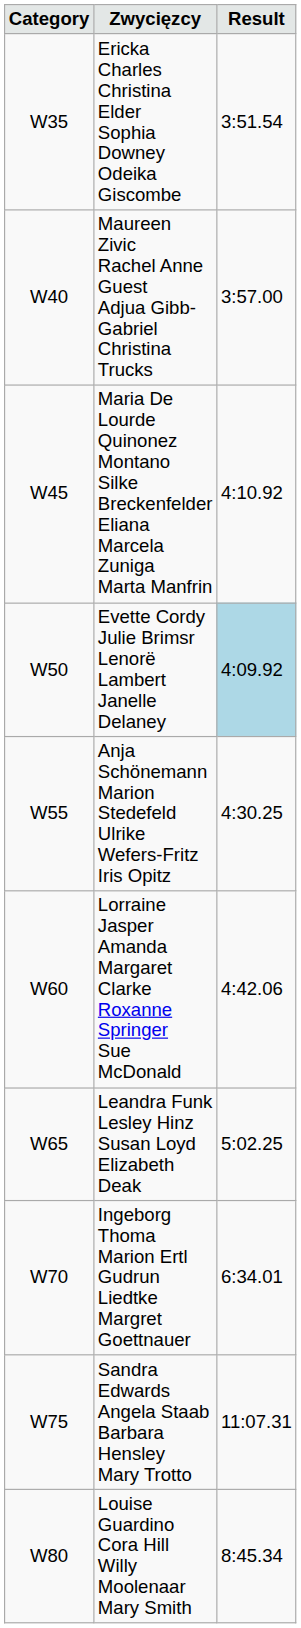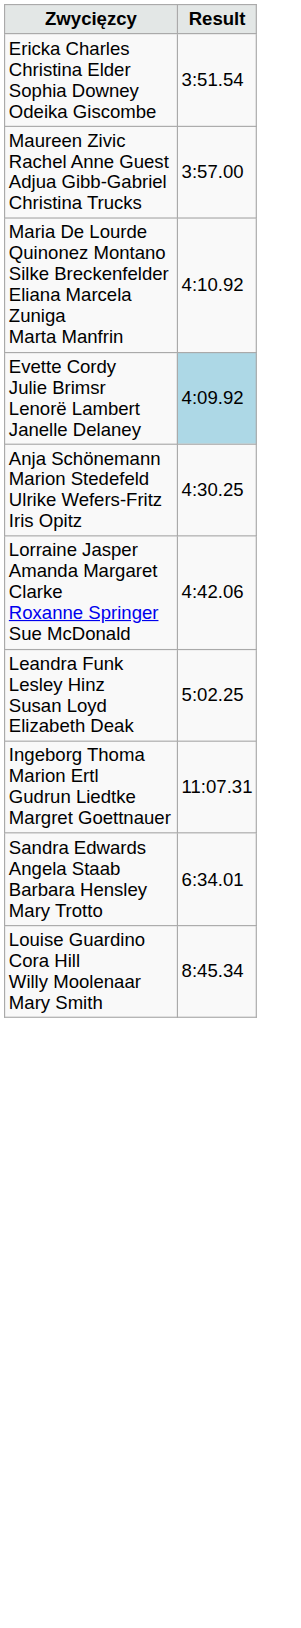- column: Category | W35 | W40 | W45 | W50 | W55 | W60 | W65 | W70 | W75 | W80
Ingeborg Thoma Marion Ertl Gudrun Liedtke Margret Goettnauer | Result: 6:34.01 -> 11:07.31
Sandra Edwards Angela Staab Barbara Hensley Mary Trotto | Result: 11:07.31 -> 6:34.01
